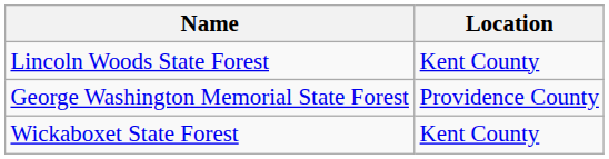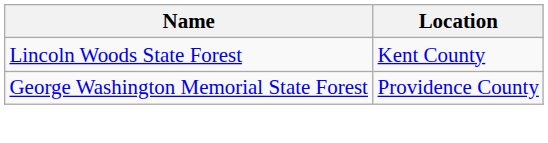- row: Wickaboxet State Forest | Kent County
